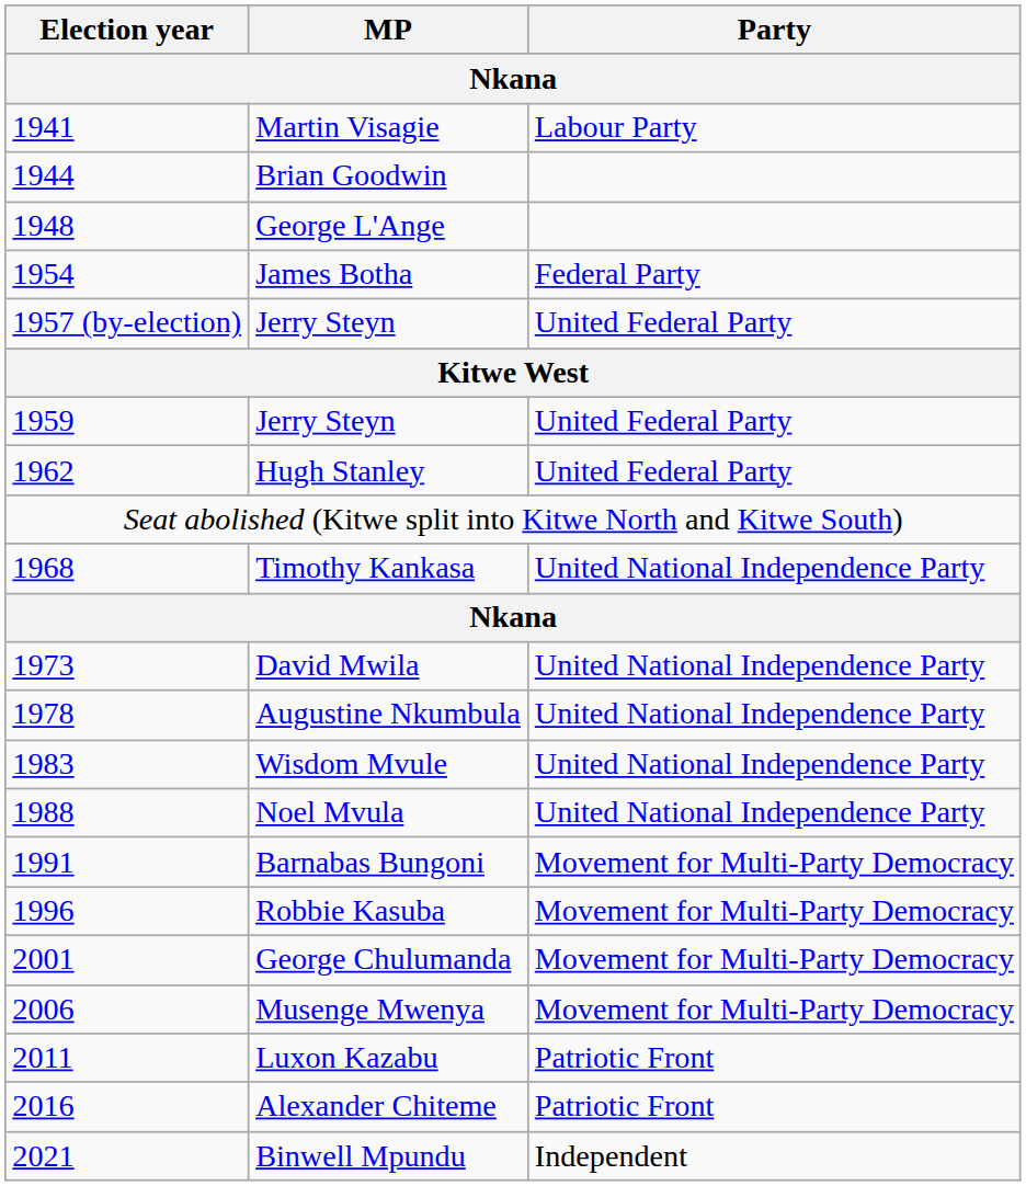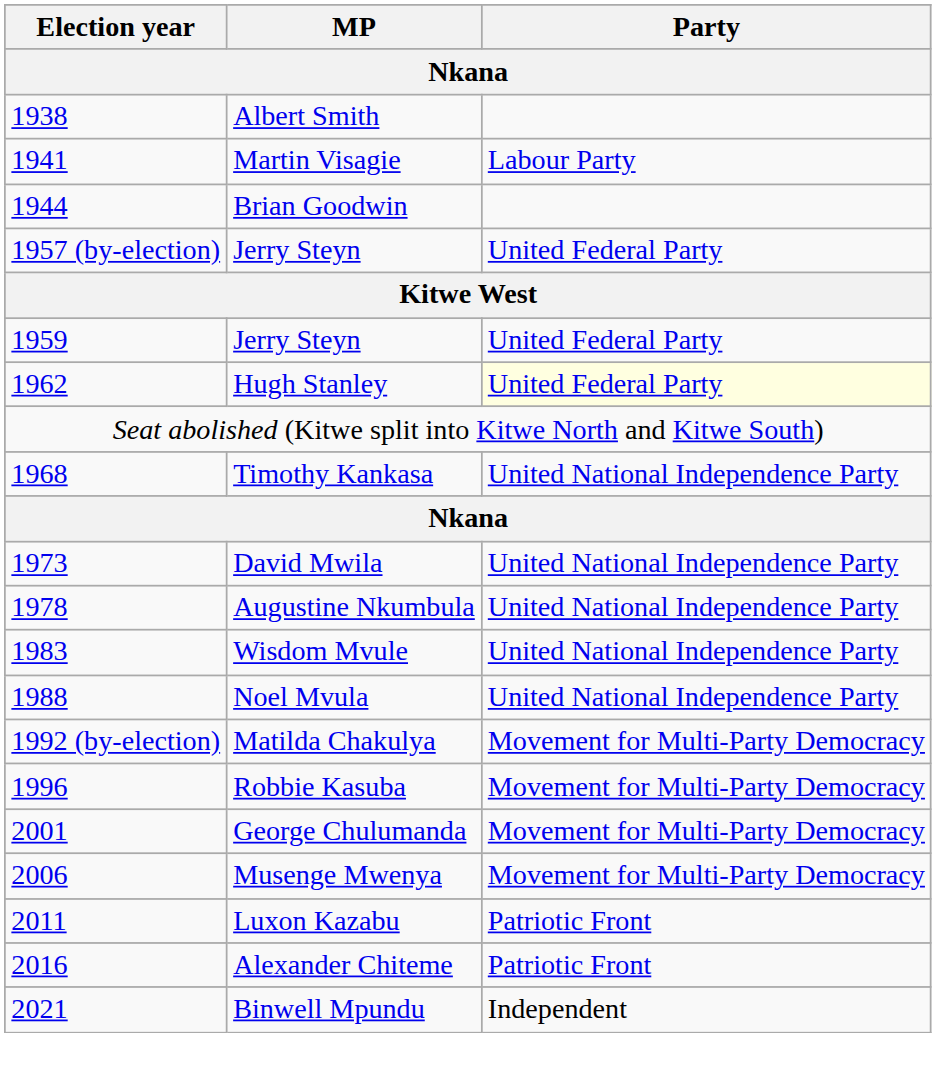+ row: 1938 | Albert Smith
- row: 1948 | George L'Ange
- row: 1954 | James Botha | Federal Party
Hugh Stanley | Party: no background -> lightyellow background
- row: 1991 | Barnabas Bungoni | Movement for Multi-Party Democracy
+ row: 1992 (by-election) | Matilda Chakulya | Movement for Multi-Party Democracy
